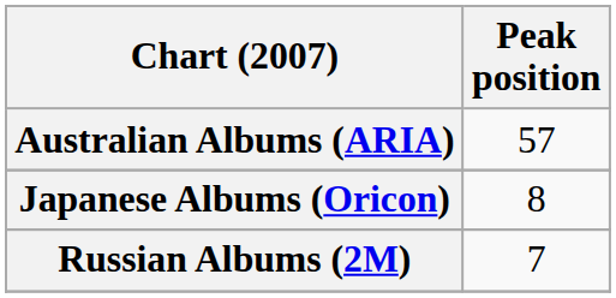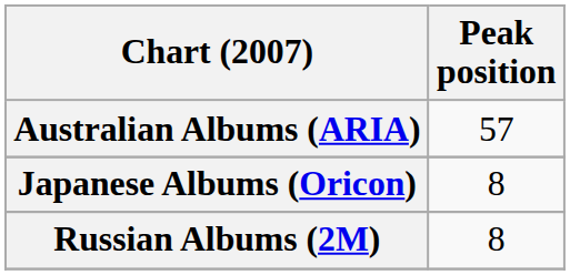Russian Albums (2M) | Peak position: 7 -> 8
